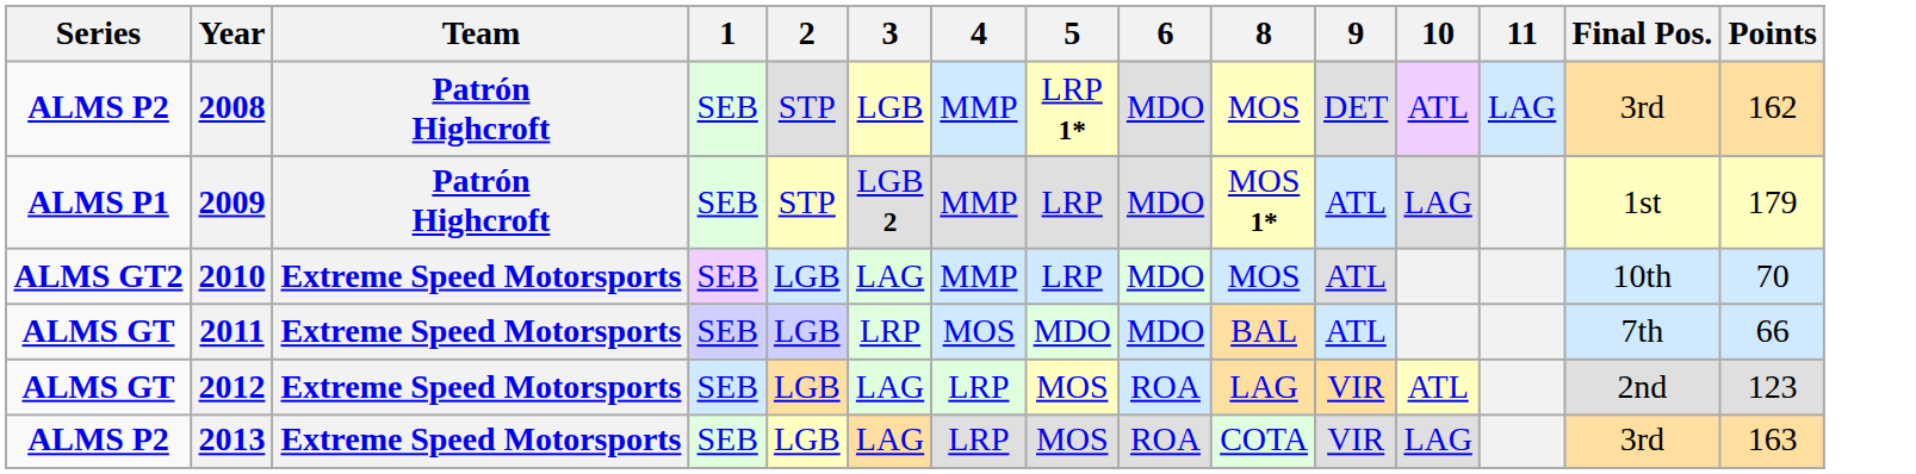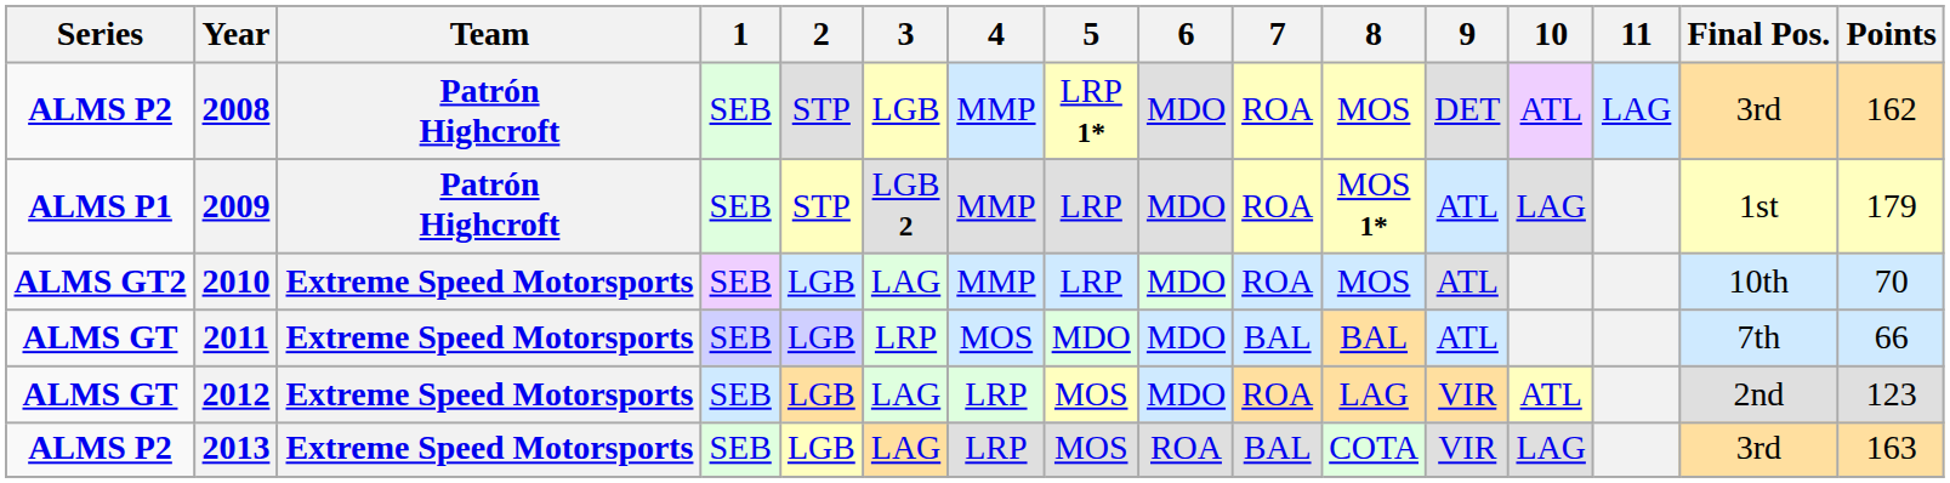+ column: 7 | ROA | ROA | ROA | BAL | ROA | BAL
2012 | 6: ROA -> MDO
